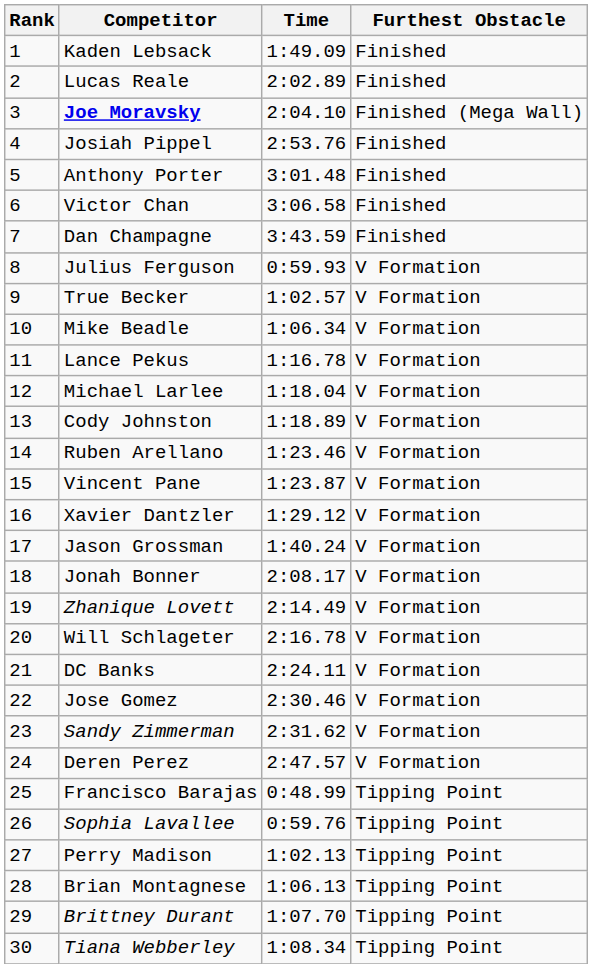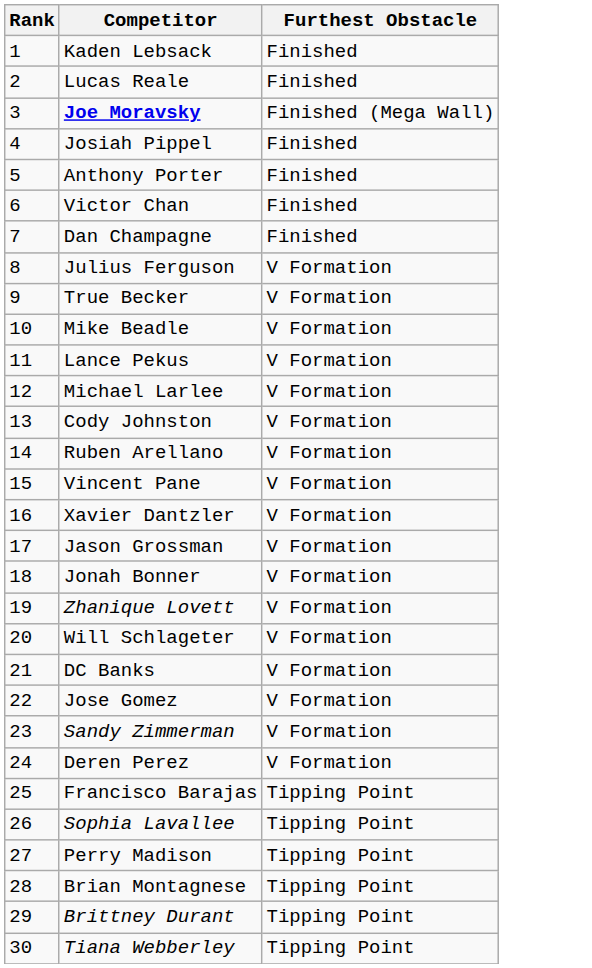- column: Time | 1:49.09 | 2:02.89 | 2:04.10 | 2:53.76 | 3:01.48 | 3:06.58 | 3:43.59 | 0:59.93 | 1:02.57 | 1:06.34 | 1:16.78 | 1:18.04 | 1:18.89 | 1:23.46 | 1:23.87 | 1:29.12 | 1:40.24 | 2:08.17 | 2:14.49 | 2:16.78 | 2:24.11 | 2:30.46 | 2:31.62 | 2:47.57 | 0:48.99 | 0:59.76 | 1:02.13 | 1:06.13 | 1:07.70 | 1:08.34
